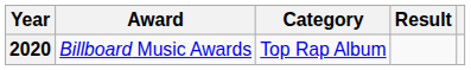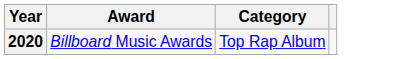- column: Result
